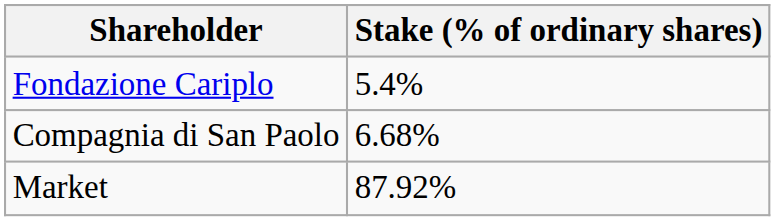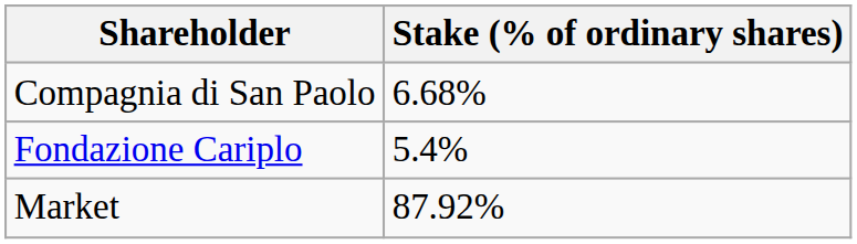rows swapped: Fondazione Cariplo <-> Compagnia di San Paolo
